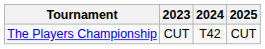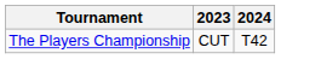- column: 2025 | CUT
